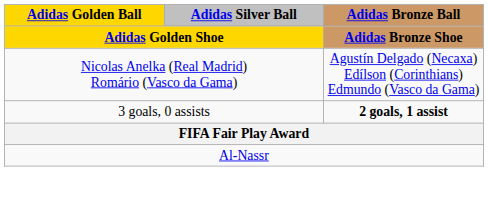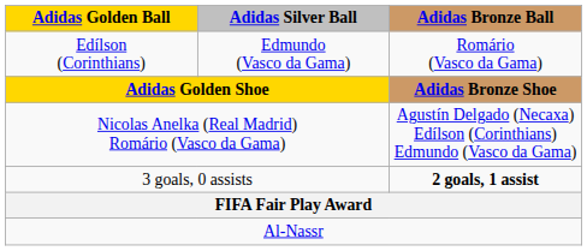+ row: Edílson (Corinthians) | Edmundo (Vasco da Gama) | Romário (Vasco da Gama)
